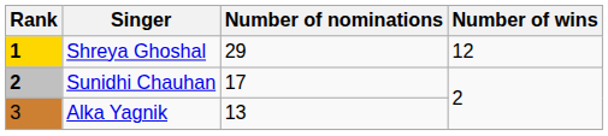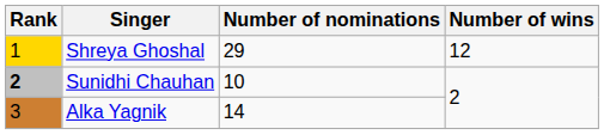Shreya Ghoshal | Rank: bold -> normal
Sunidhi Chauhan | Number of nominations: 17 -> 10
Alka Yagnik | Number of nominations: 13 -> 14
